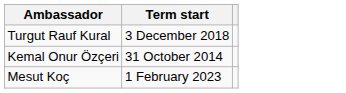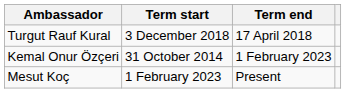+ column: Term end | 17 April 2018 | 1 February 2023 | Present
